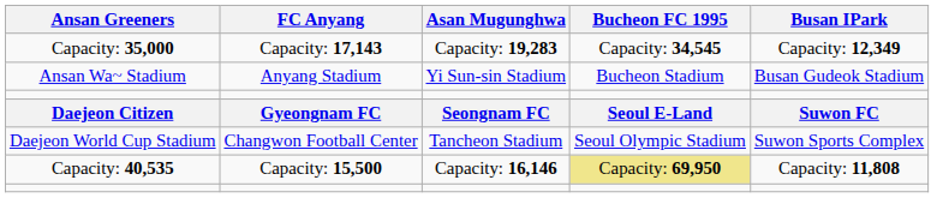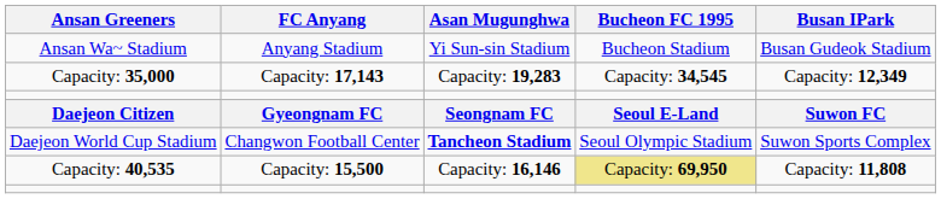rows swapped: Ansan Wa~ Stadium <-> Capacity: 35,000
Daejeon World Cup Stadium | Asan Mugunghwa: normal -> bold
